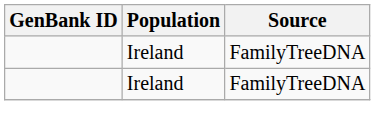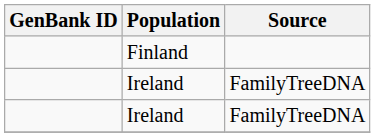+ row: Finland
